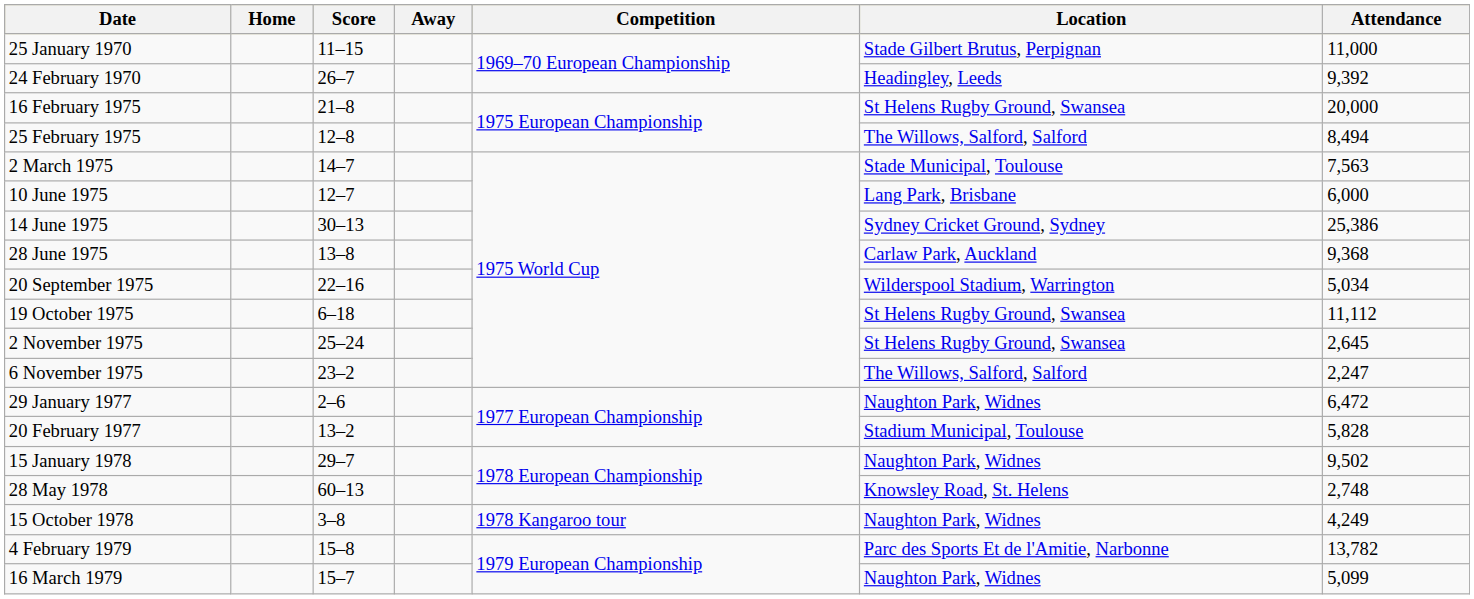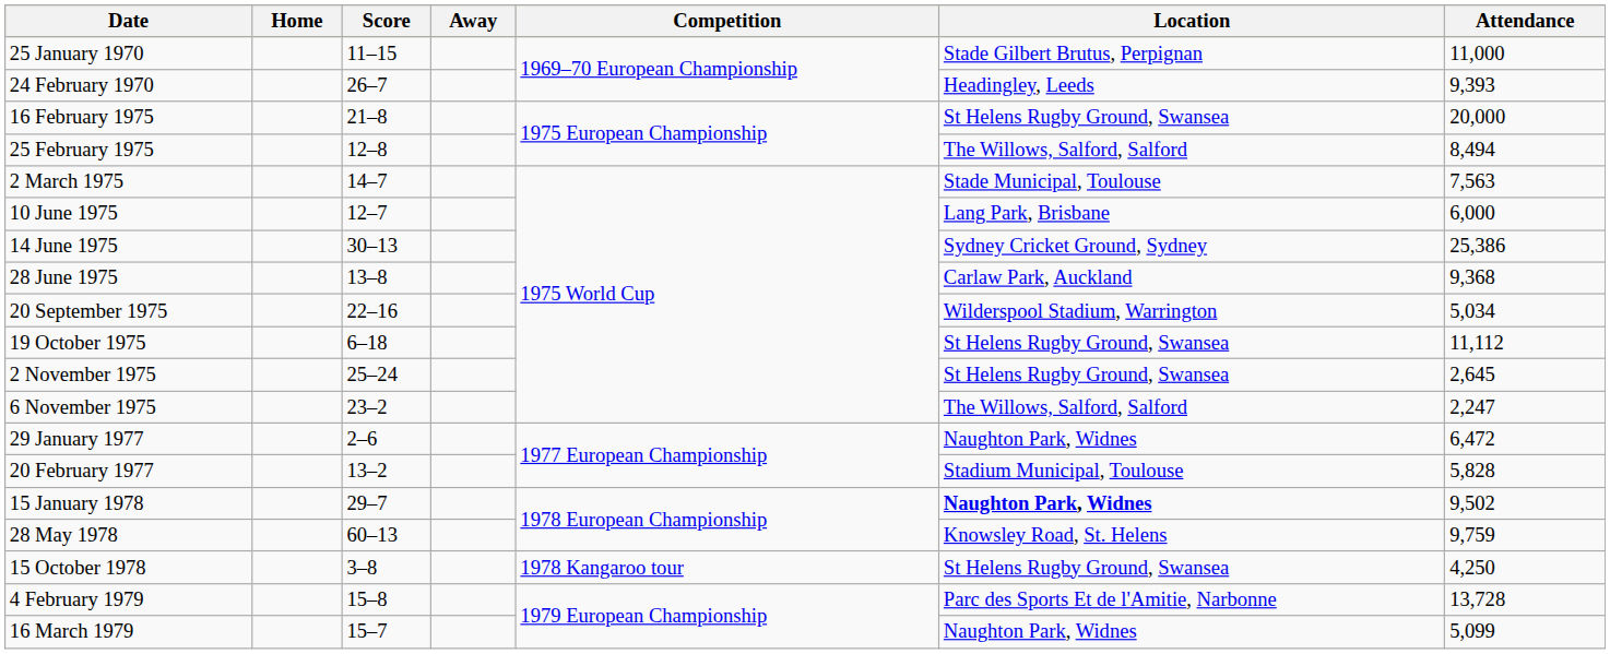24 February 1970 | Attendance: 9,392 -> 9,393
15 January 1978 | Location: normal -> bold
28 May 1978 | Attendance: 2,748 -> 9,759
15 October 1978 | Location: Naughton Park, Widnes -> St Helens Rugby Ground, Swansea
15 October 1978 | Attendance: 4,249 -> 4,250
4 February 1979 | Attendance: 13,782 -> 13,728
